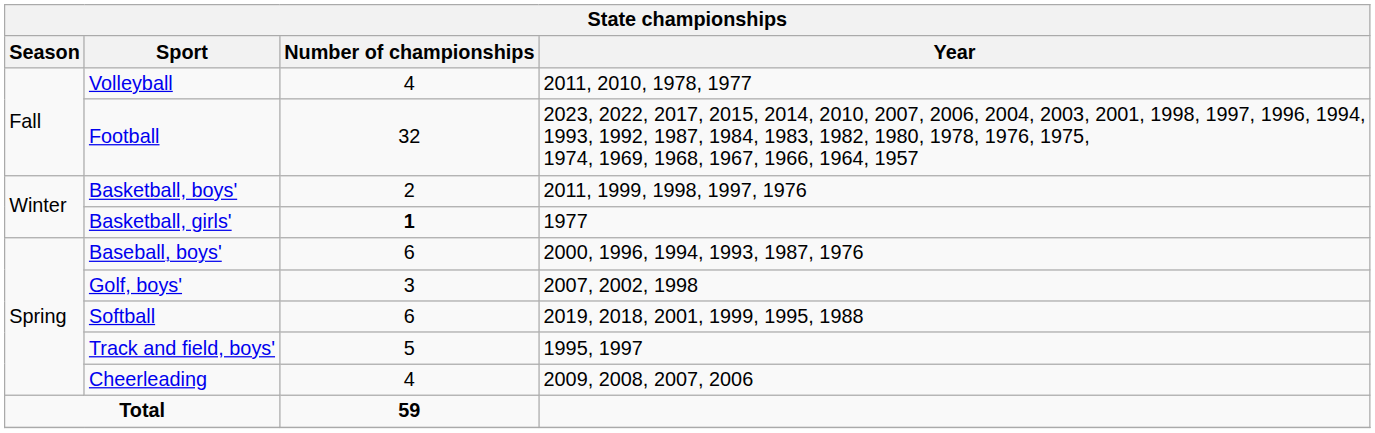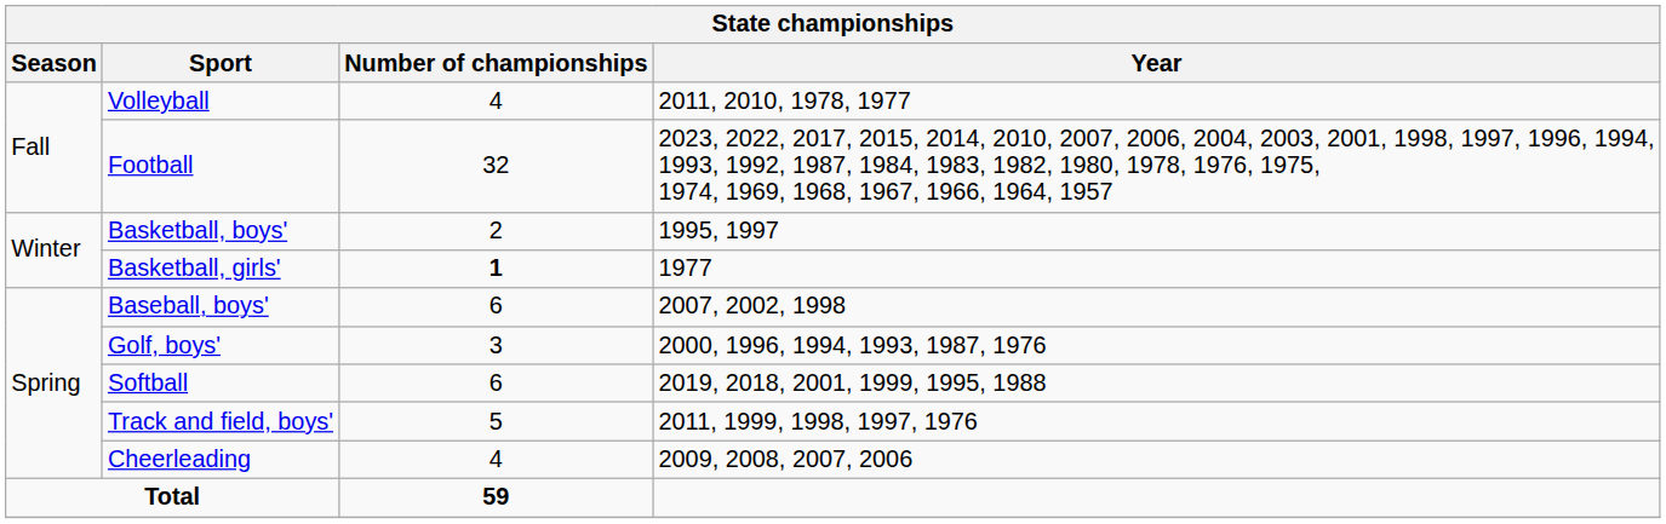Basketball, boys' | Year: 2011, 1999, 1998, 1997, 1976 -> 1995, 1997
Baseball, boys' | Year: 2000, 1996, 1994, 1993, 1987, 1976 -> 2007, 2002, 1998
Golf, boys' | Year: 2007, 2002, 1998 -> 2000, 1996, 1994, 1993, 1987, 1976
Track and field, boys' | Year: 1995, 1997 -> 2011, 1999, 1998, 1997, 1976
